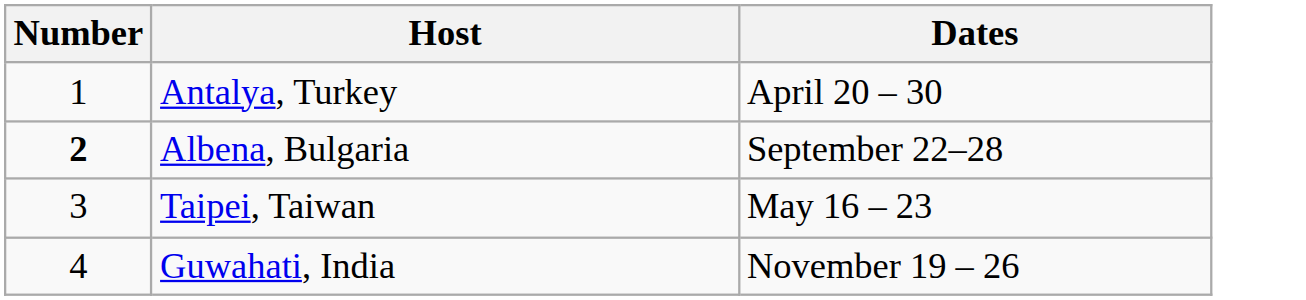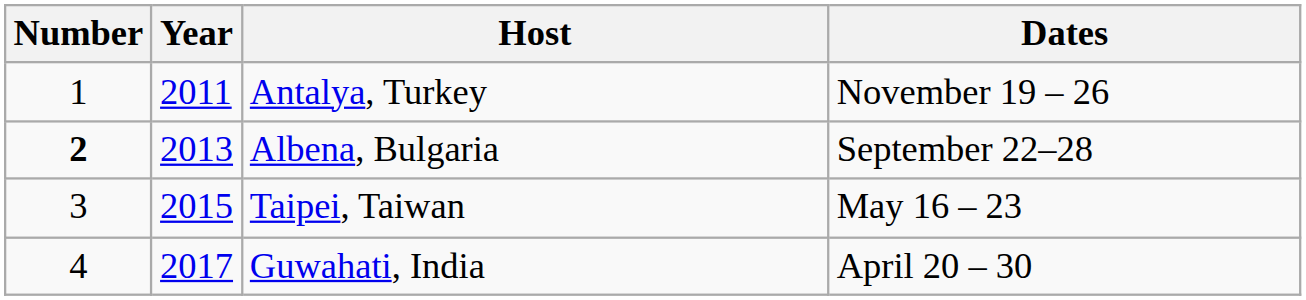+ column: Year | 2011 | 2013 | 2015 | 2017
Antalya, Turkey | Dates: April 20 – 30 -> November 19 – 26
Guwahati, India | Dates: November 19 – 26 -> April 20 – 30
